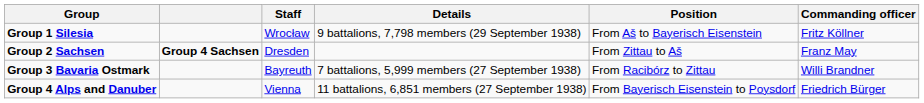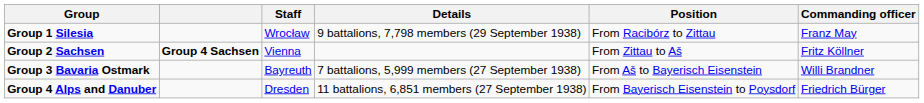Group 1 Silesia | Position: From Aš to Bayerisch Eisenstein -> From Racibórz to Zittau
Group 1 Silesia | Commanding officer: Fritz Köllner -> Franz May
Group 2 Sachsen | Staff: Dresden -> Vienna
Group 2 Sachsen | Commanding officer: Franz May -> Fritz Köllner
Group 3 Bavaria Ostmark | Position: From Racibórz to Zittau -> From Aš to Bayerisch Eisenstein
Group 4 Alps and Danuber | Staff: Vienna -> Dresden
